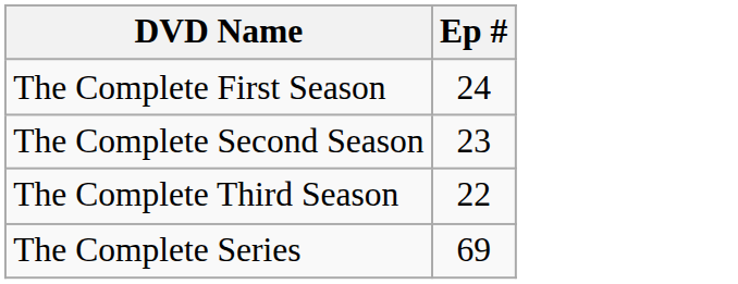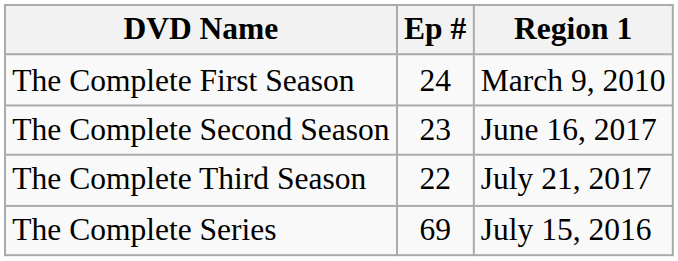+ column: Region 1 | March 9, 2010 | June 16, 2017 | July 21, 2017 | July 15, 2016
